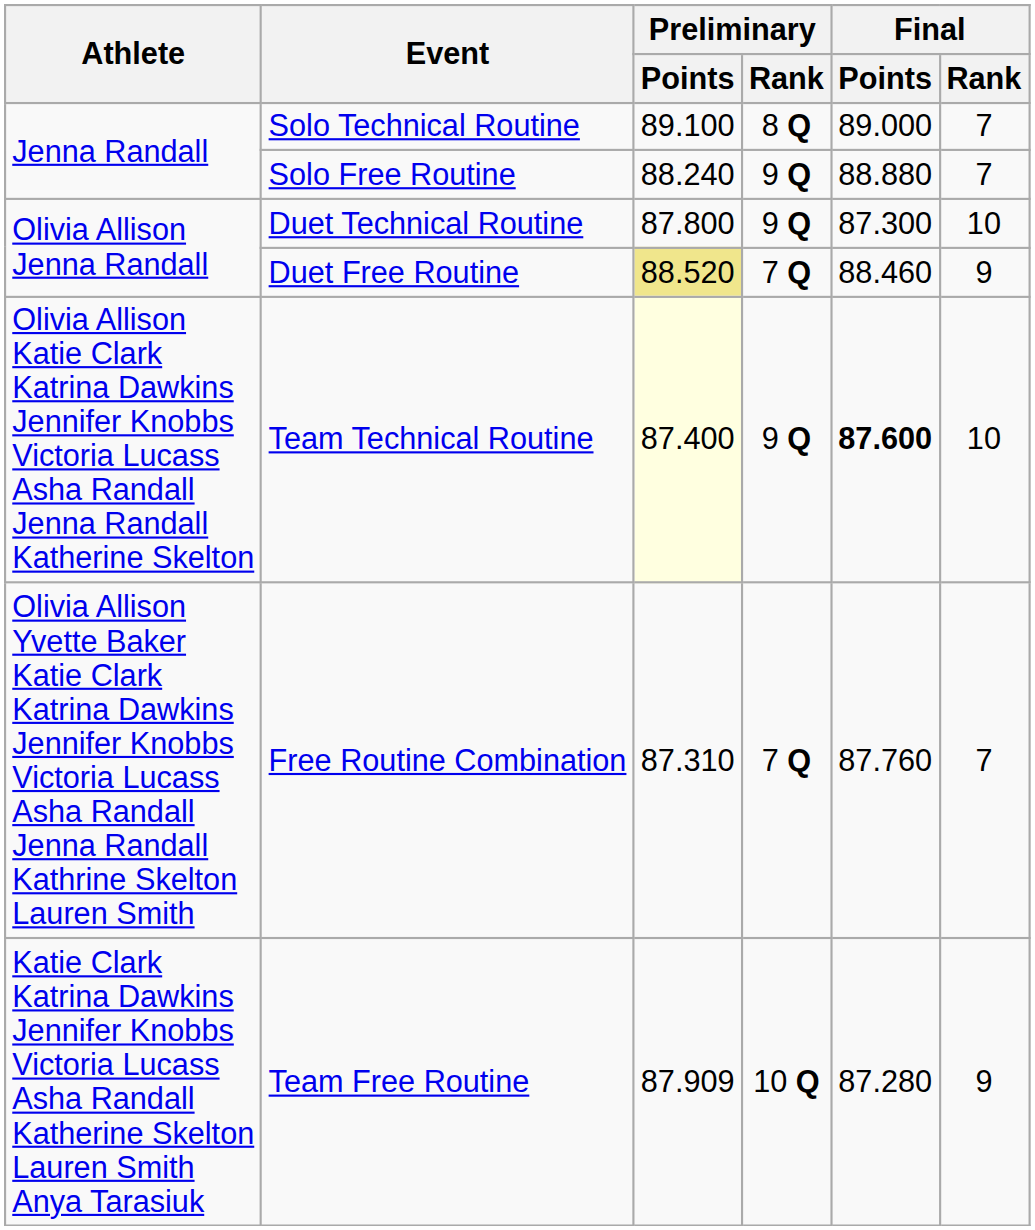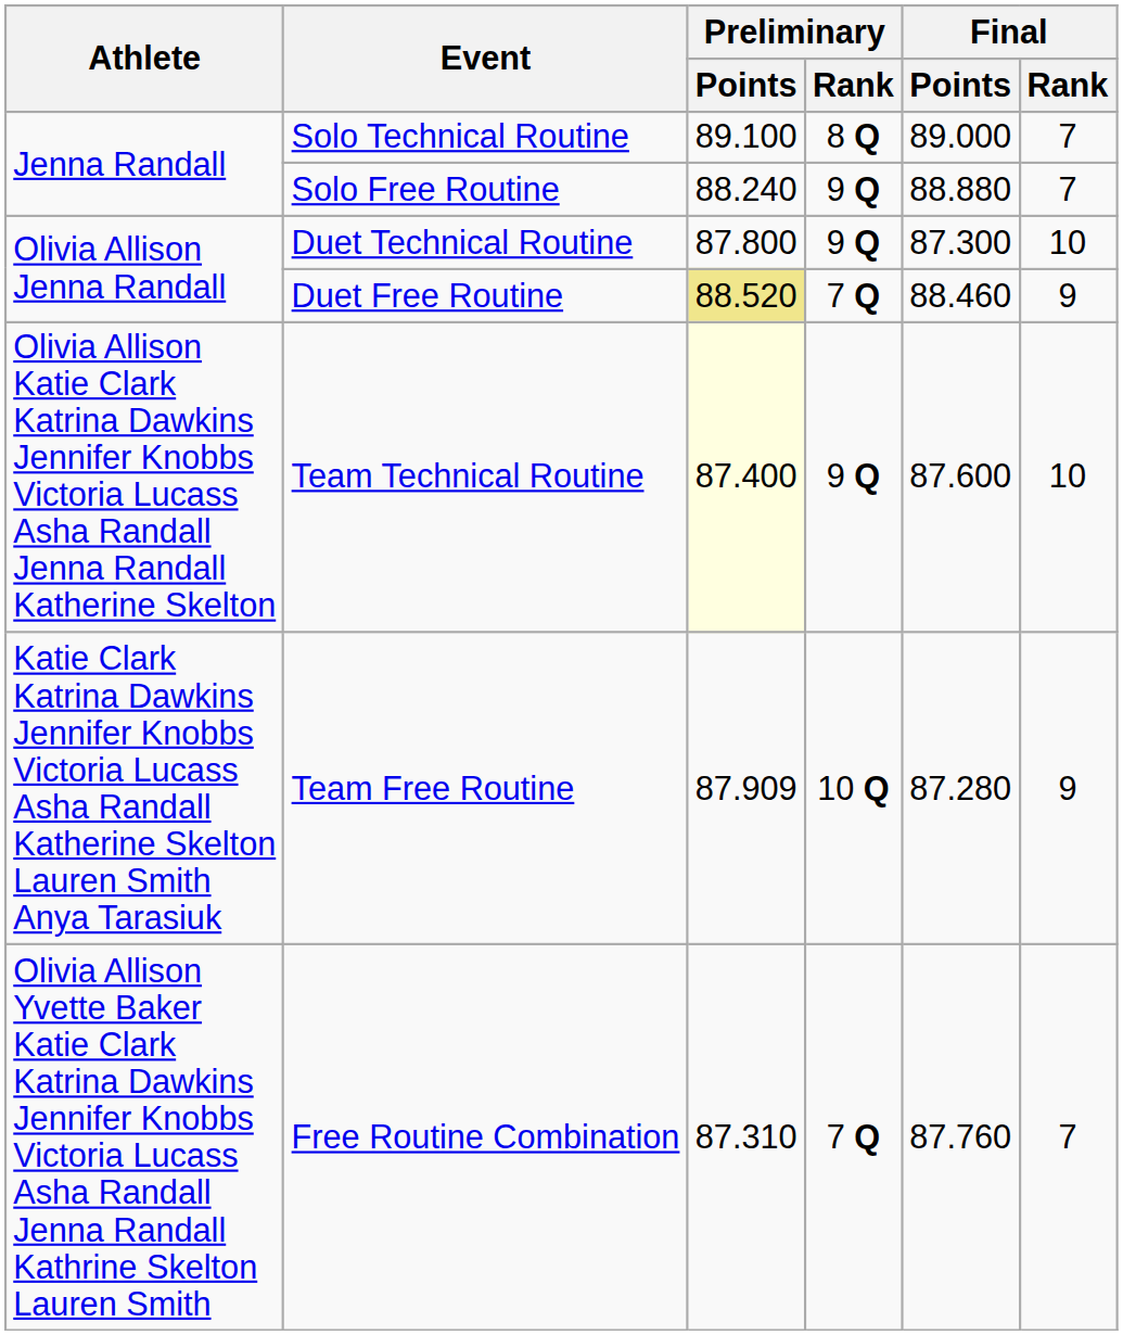Team Technical Routine | Final / Points: bold -> normal
rows swapped: Team Free Routine <-> Free Routine Combination
